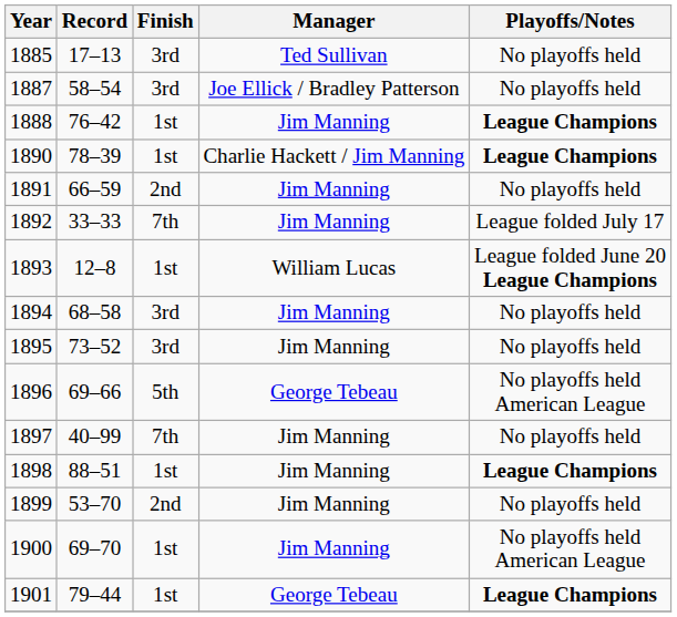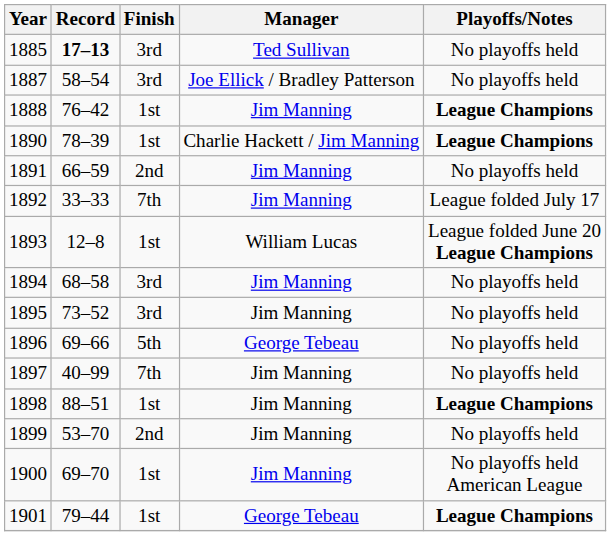1885 | Record: normal -> bold
1896 | Playoffs/Notes: No playoffs held American League -> No playoffs held
